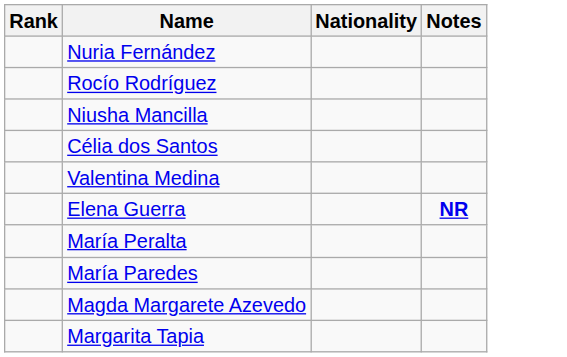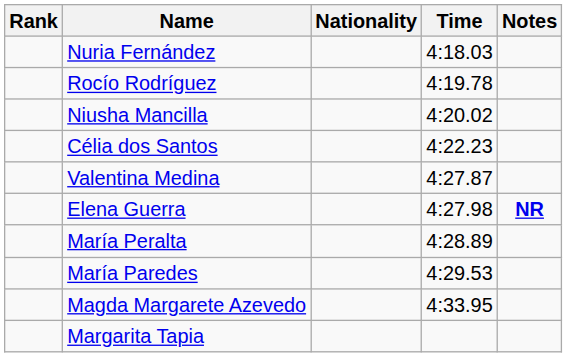+ column: Time | 4:18.03 | 4:19.78 | 4:20.02 | 4:22.23 | 4:27.87 | 4:27.98 | 4:28.89 | 4:29.53 | 4:33.95
